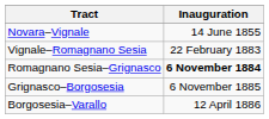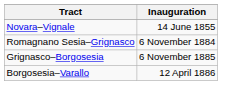- row: Vignale–Romagnano Sesia | 22 February 1883
Romagnano Sesia–Grignasco | Inauguration: bold -> normal
